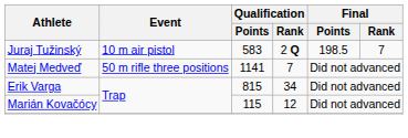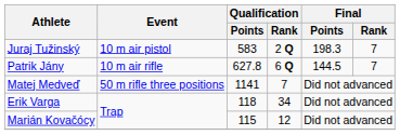Juraj Tužinský | Final / Points: 198.5 -> 198.3
+ row: Patrik Jány | 10 m air rifle | 627.8 | 6 Q | 144.5 | 7
Erik Varga | Qualification / Points: 815 -> 118
